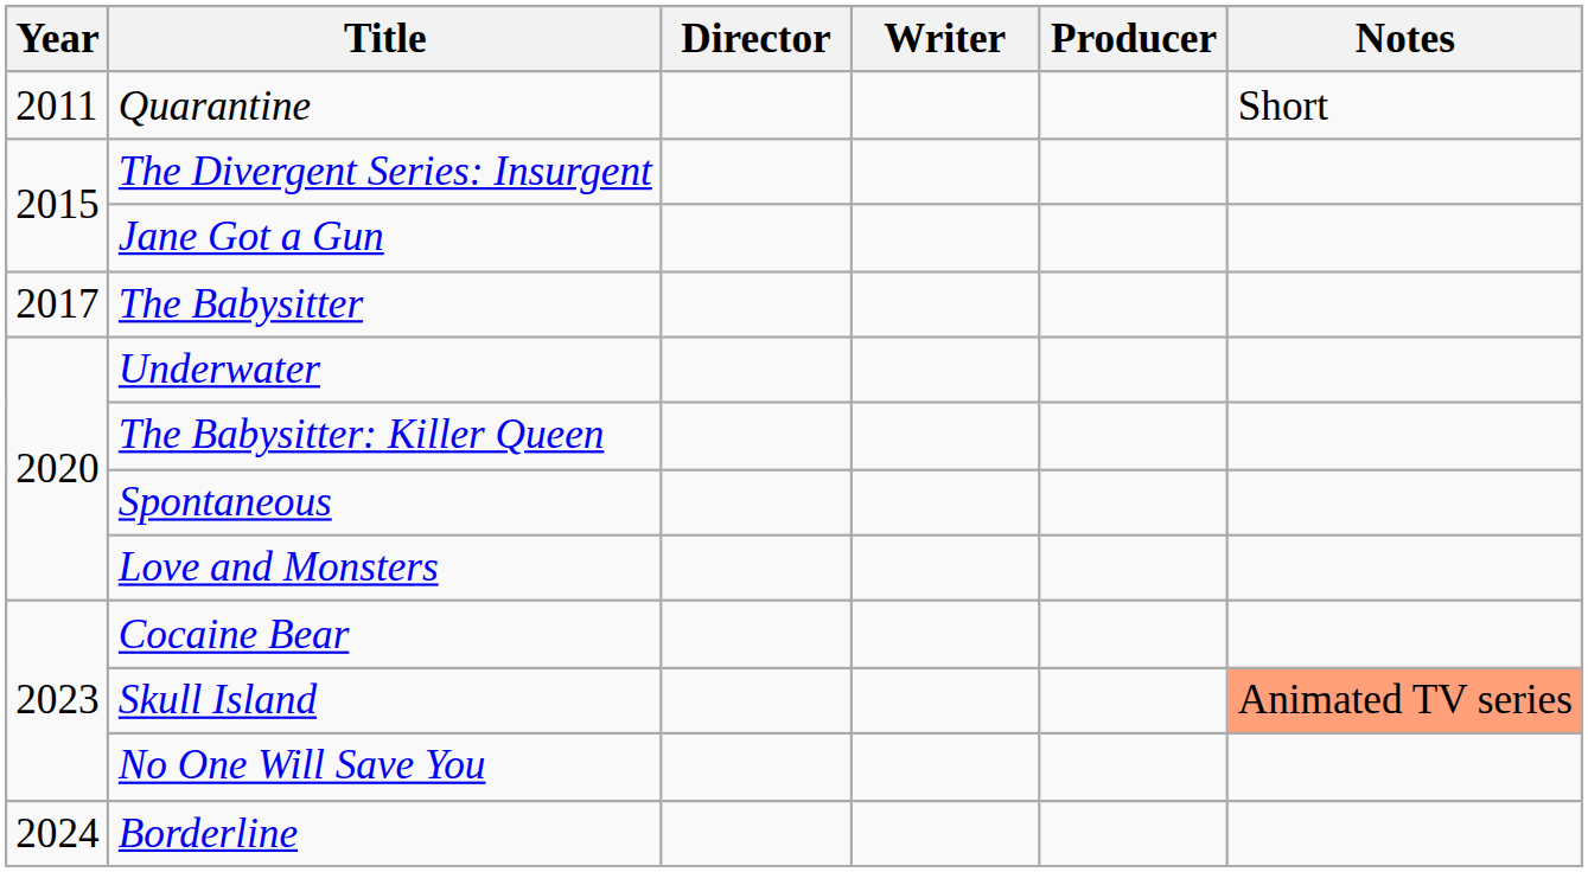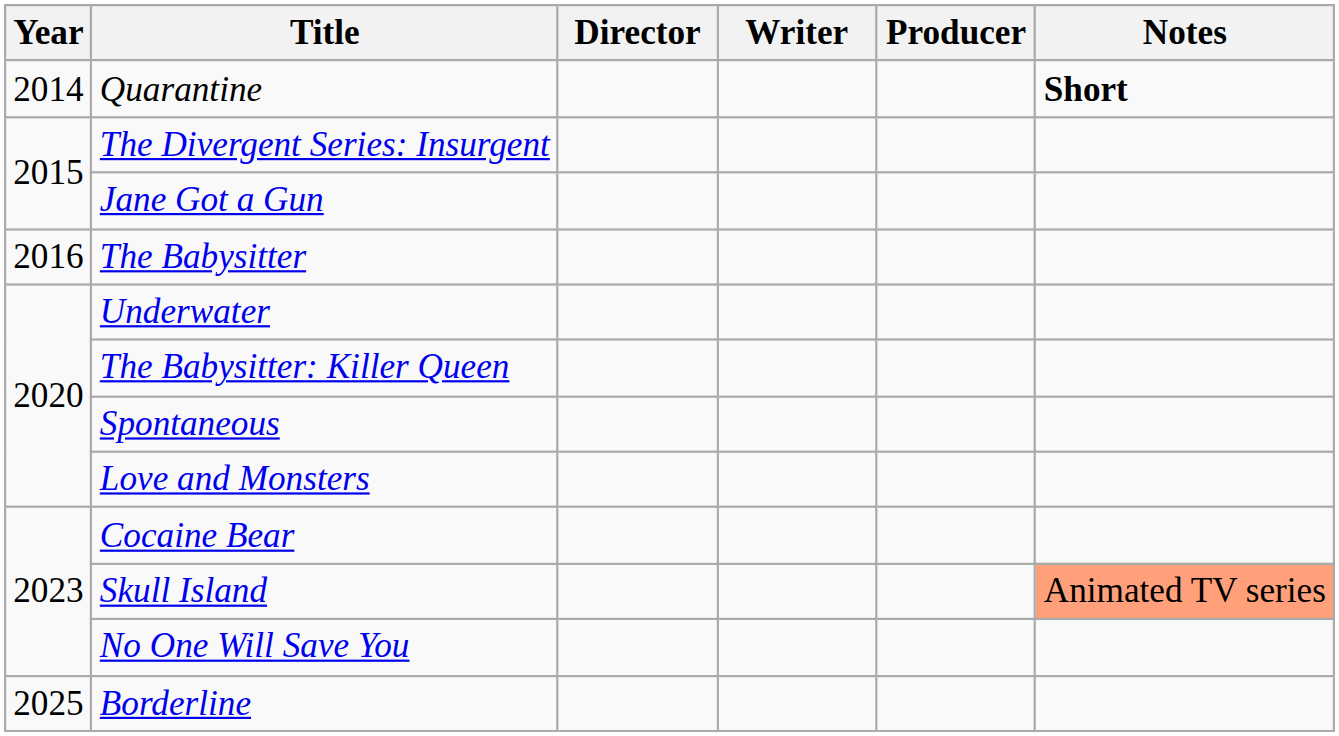Quarantine | Year: 2011 -> 2014
Quarantine | Notes: normal -> bold
The Babysitter | Year: 2017 -> 2016
Borderline | Year: 2024 -> 2025
